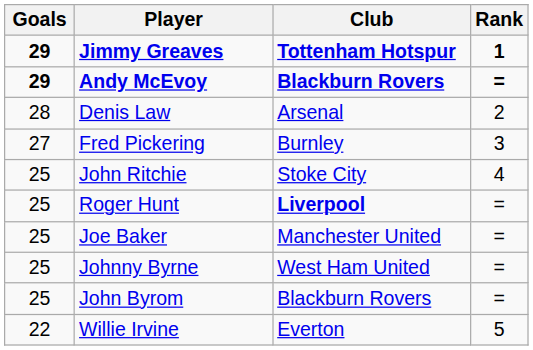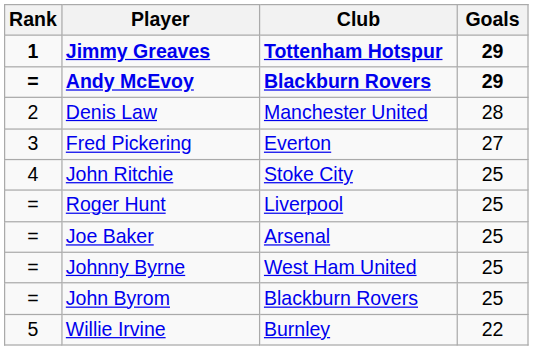columns swapped: Rank <-> Goals
Denis Law | Club: Arsenal -> Manchester United
Fred Pickering | Club: Burnley -> Everton
Roger Hunt | Club: bold -> normal
Joe Baker | Club: Manchester United -> Arsenal
Willie Irvine | Club: Everton -> Burnley
